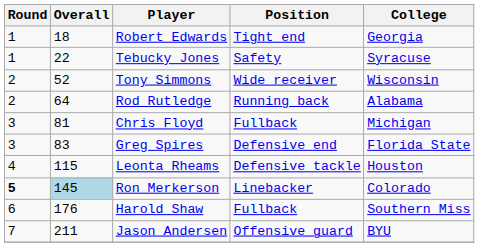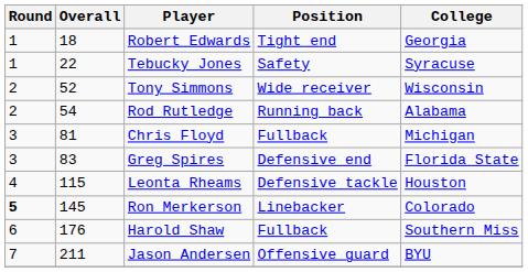Rod Rutledge | Overall: 64 -> 54
Ron Merkerson | Overall: lightblue background -> no background
